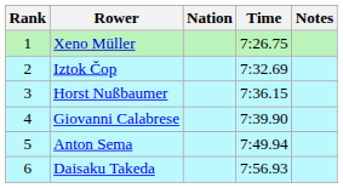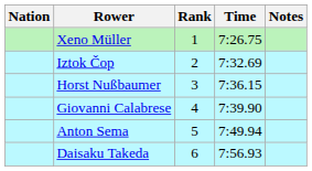columns swapped: Rank <-> Nation
